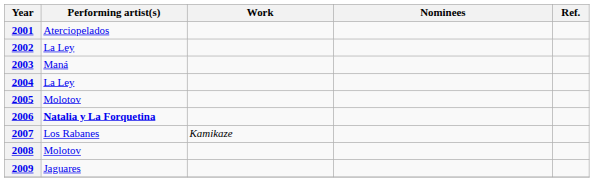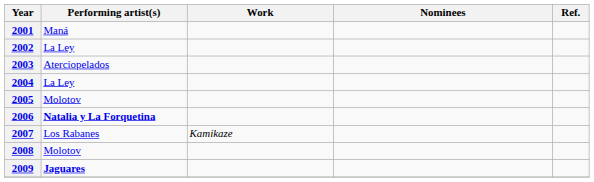2001 | Performing artist(s): Aterciopelados -> Maná
2003 | Performing artist(s): Maná -> Aterciopelados
2009 | Performing artist(s): normal -> bold
